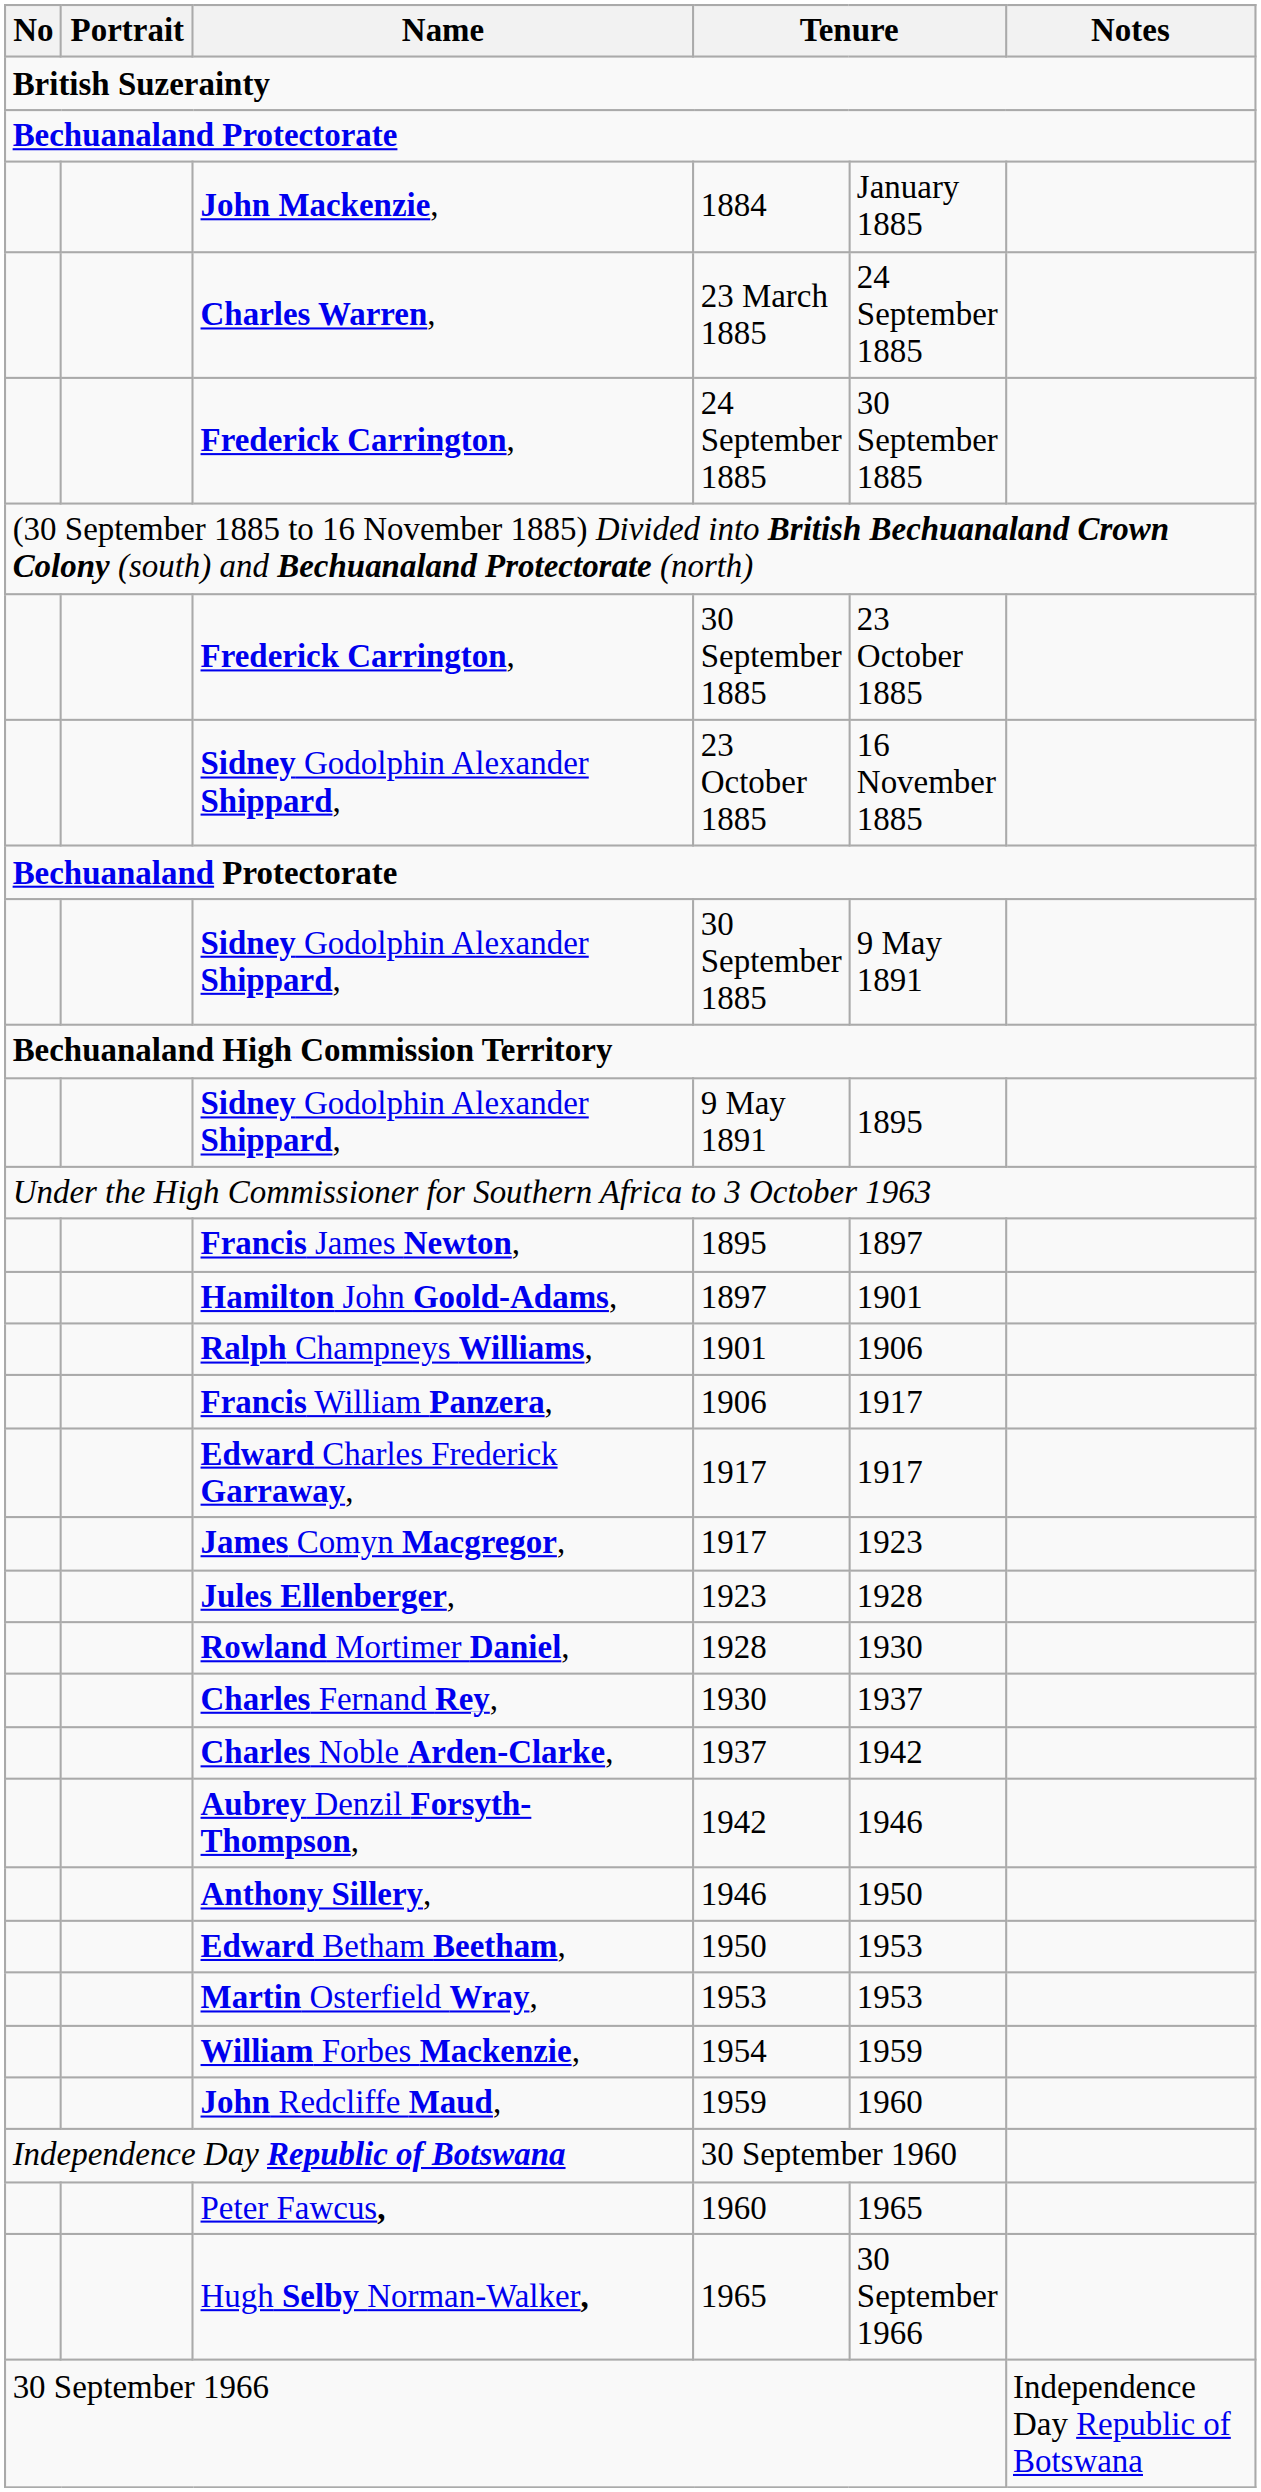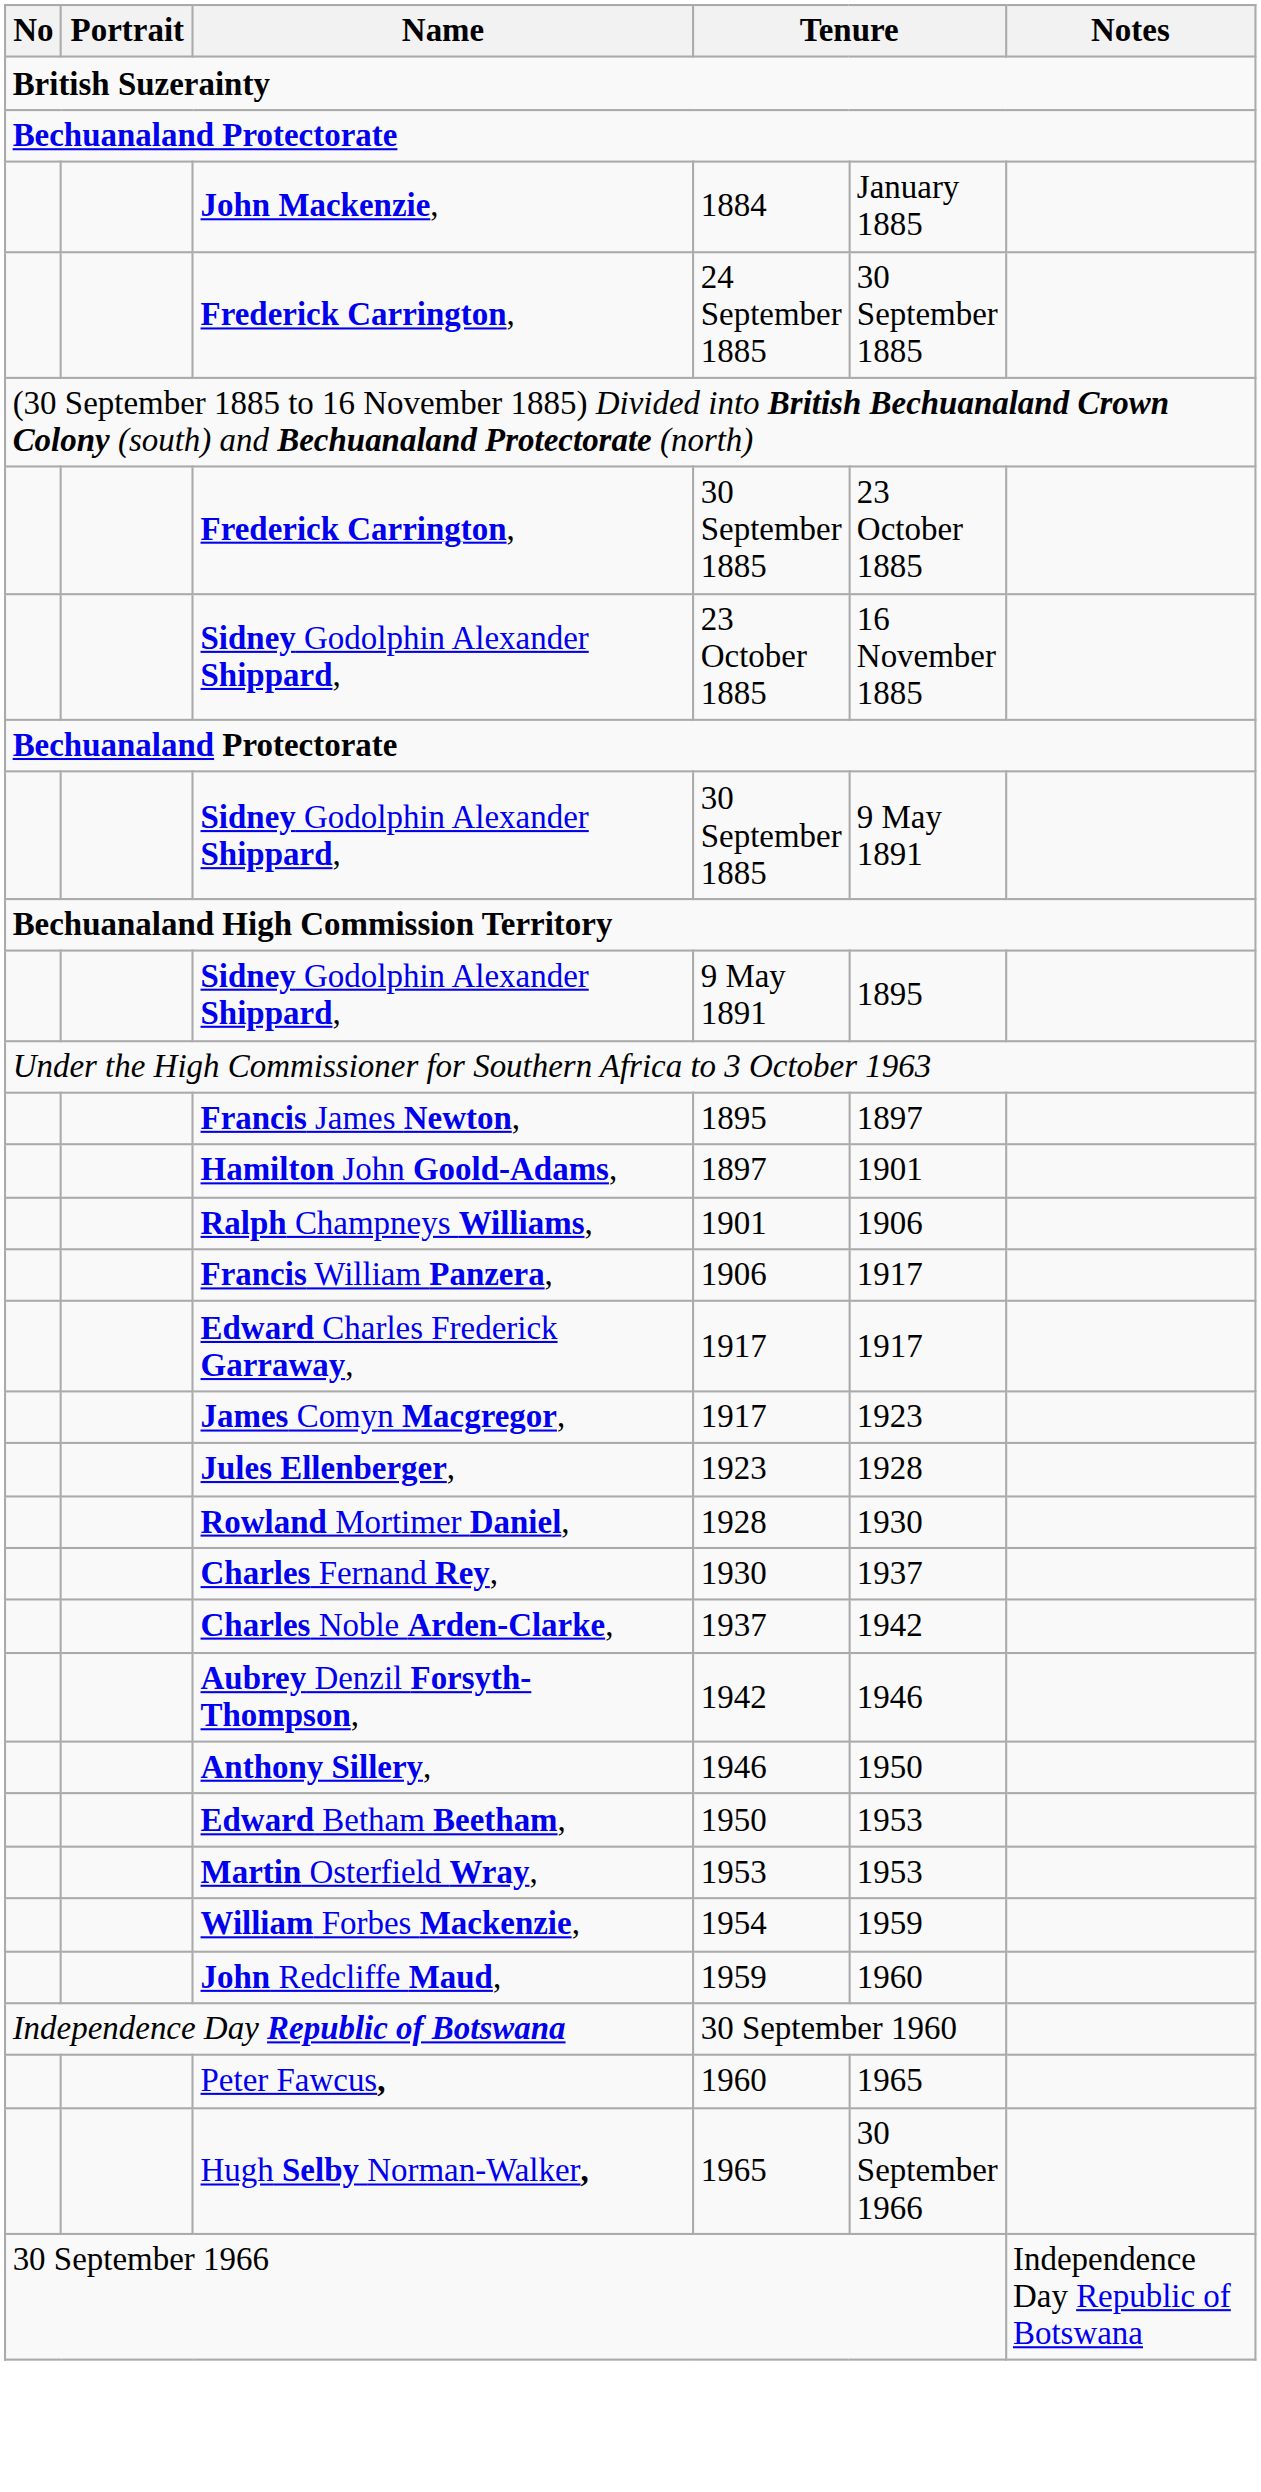- row: Charles Warren, | 23 March 1885 | 24 September 1885
